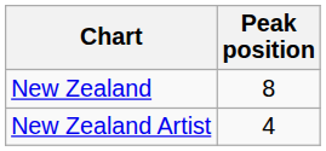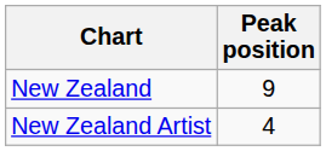New Zealand | Peak position: 8 -> 9
